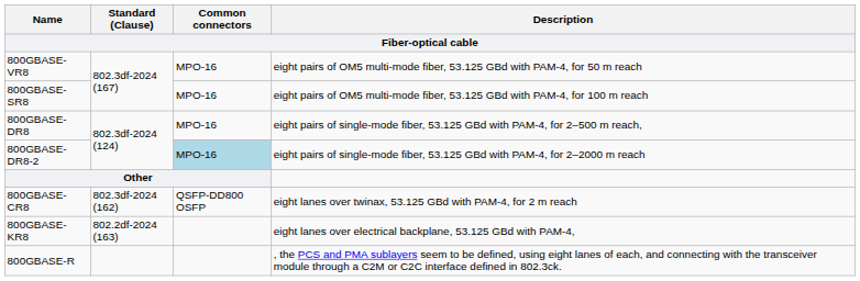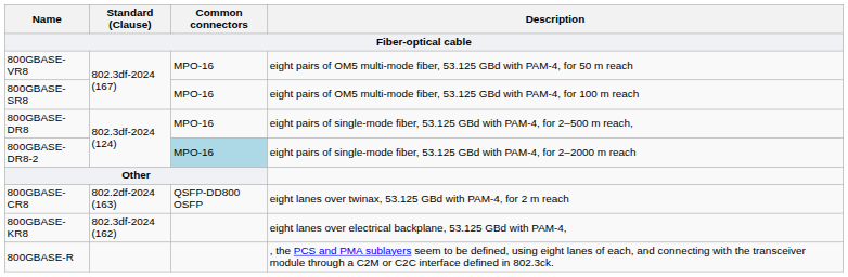800GBASE-CR8 | Standard (Clause): 802.3df-2024 (162) -> 802.2df-2024 (163)
800GBASE-KR8 | Standard (Clause): 802.2df-2024 (163) -> 802.3df-2024 (162)
